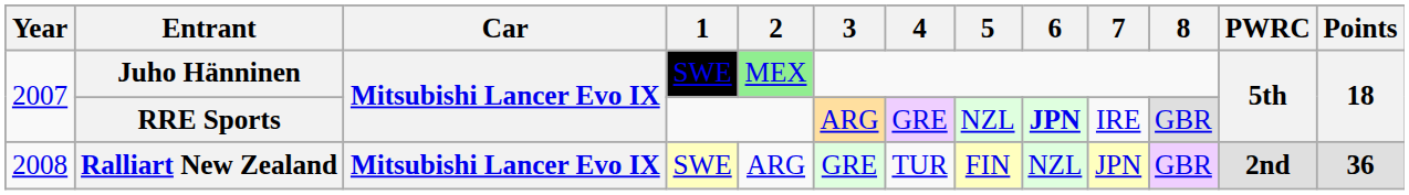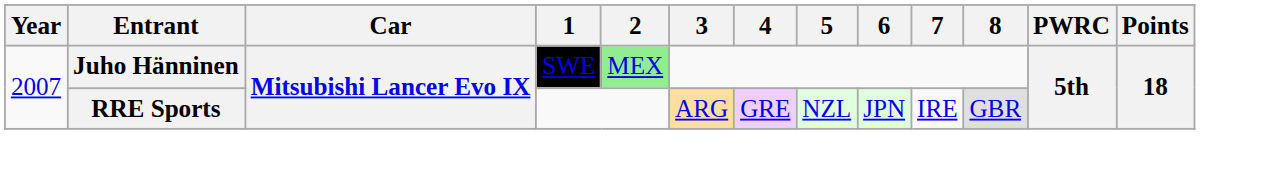RRE Sports | 6: bold -> normal
- row: 2008 | Ralliart New Zealand | Mitsubishi Lancer Evo IX | SWE | ARG | GRE | TUR | FIN | NZL | JPN | GBR | 2nd | 36
